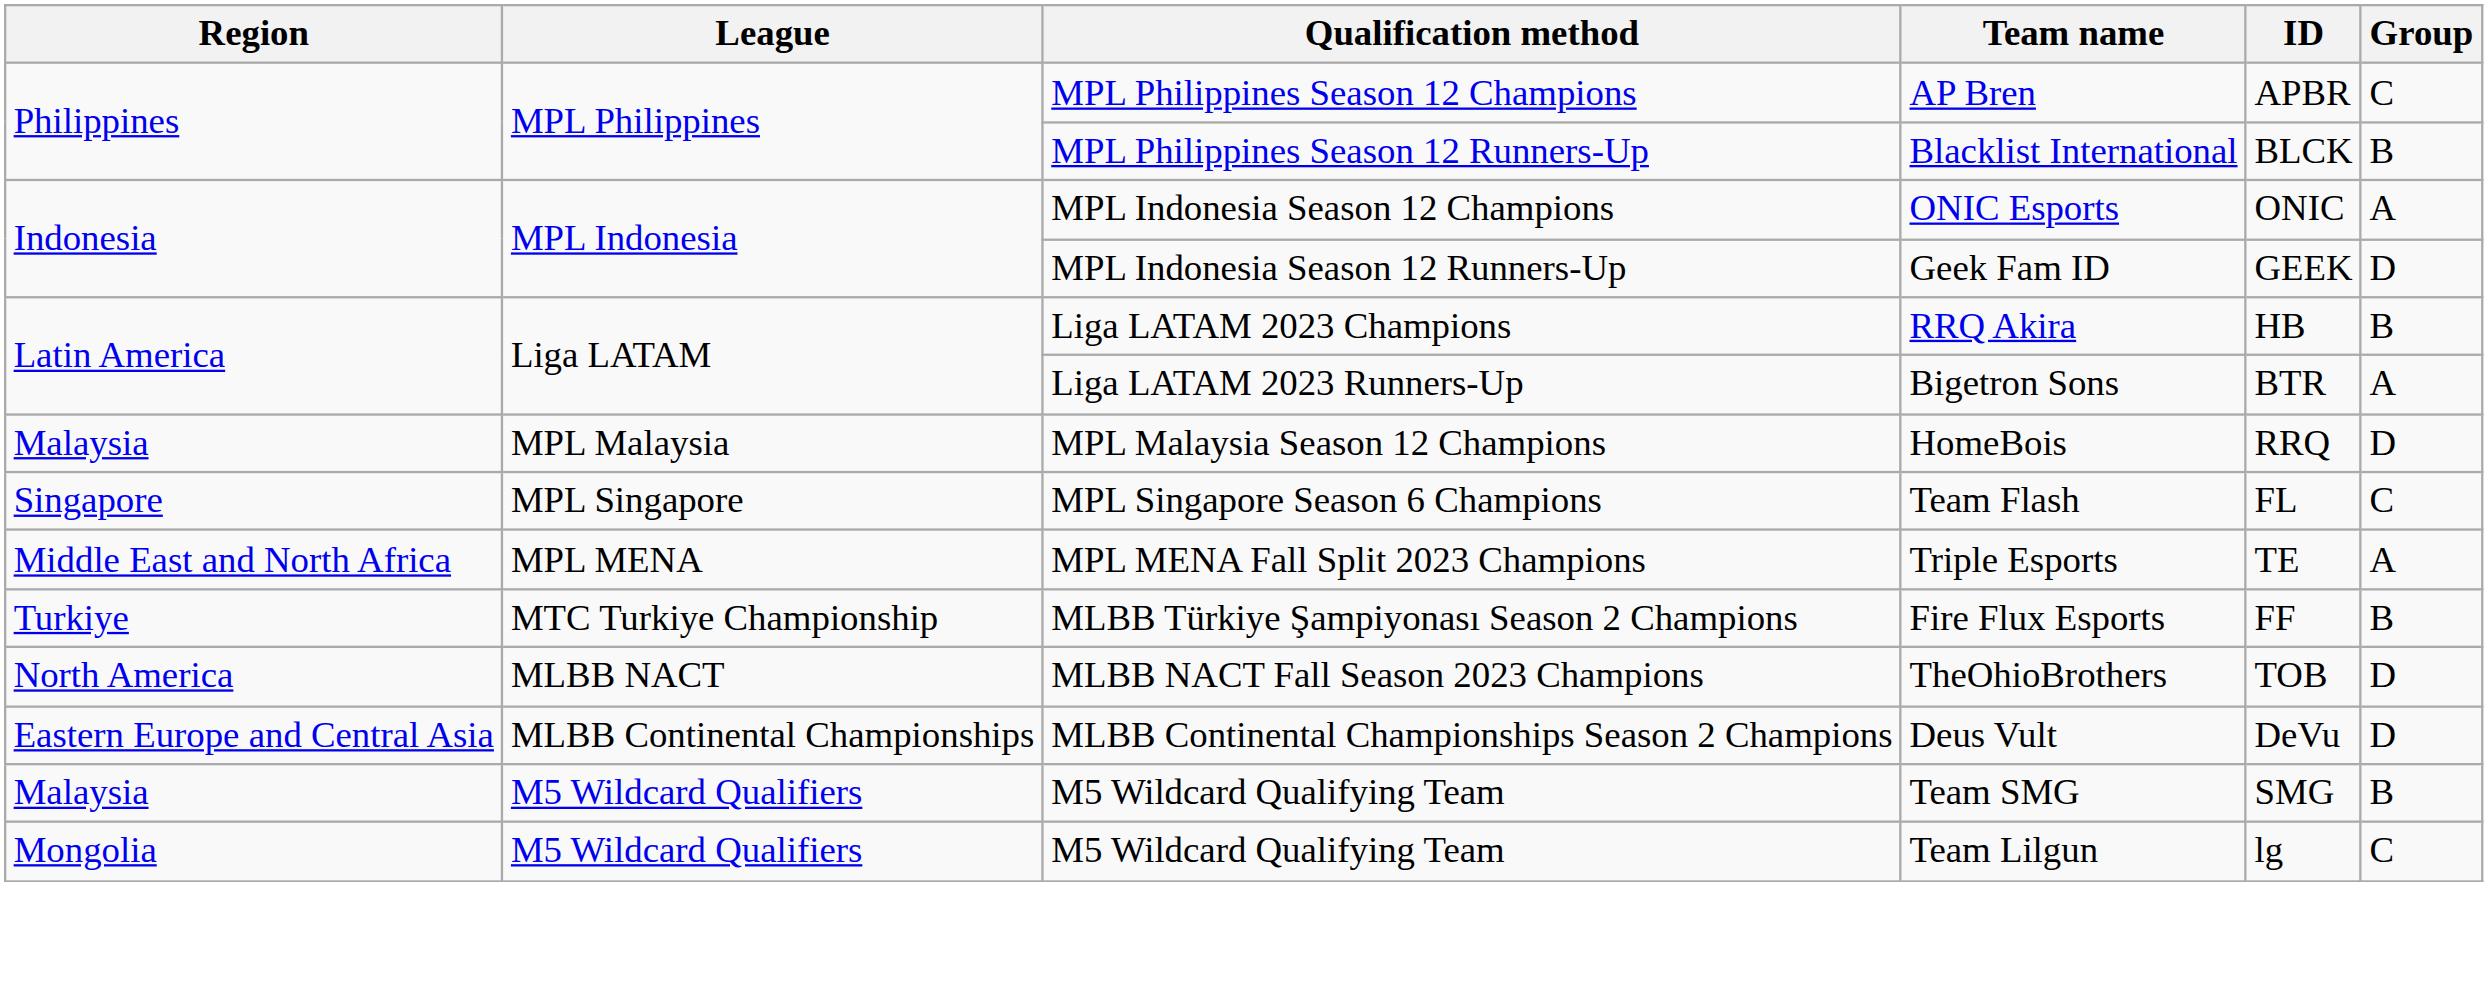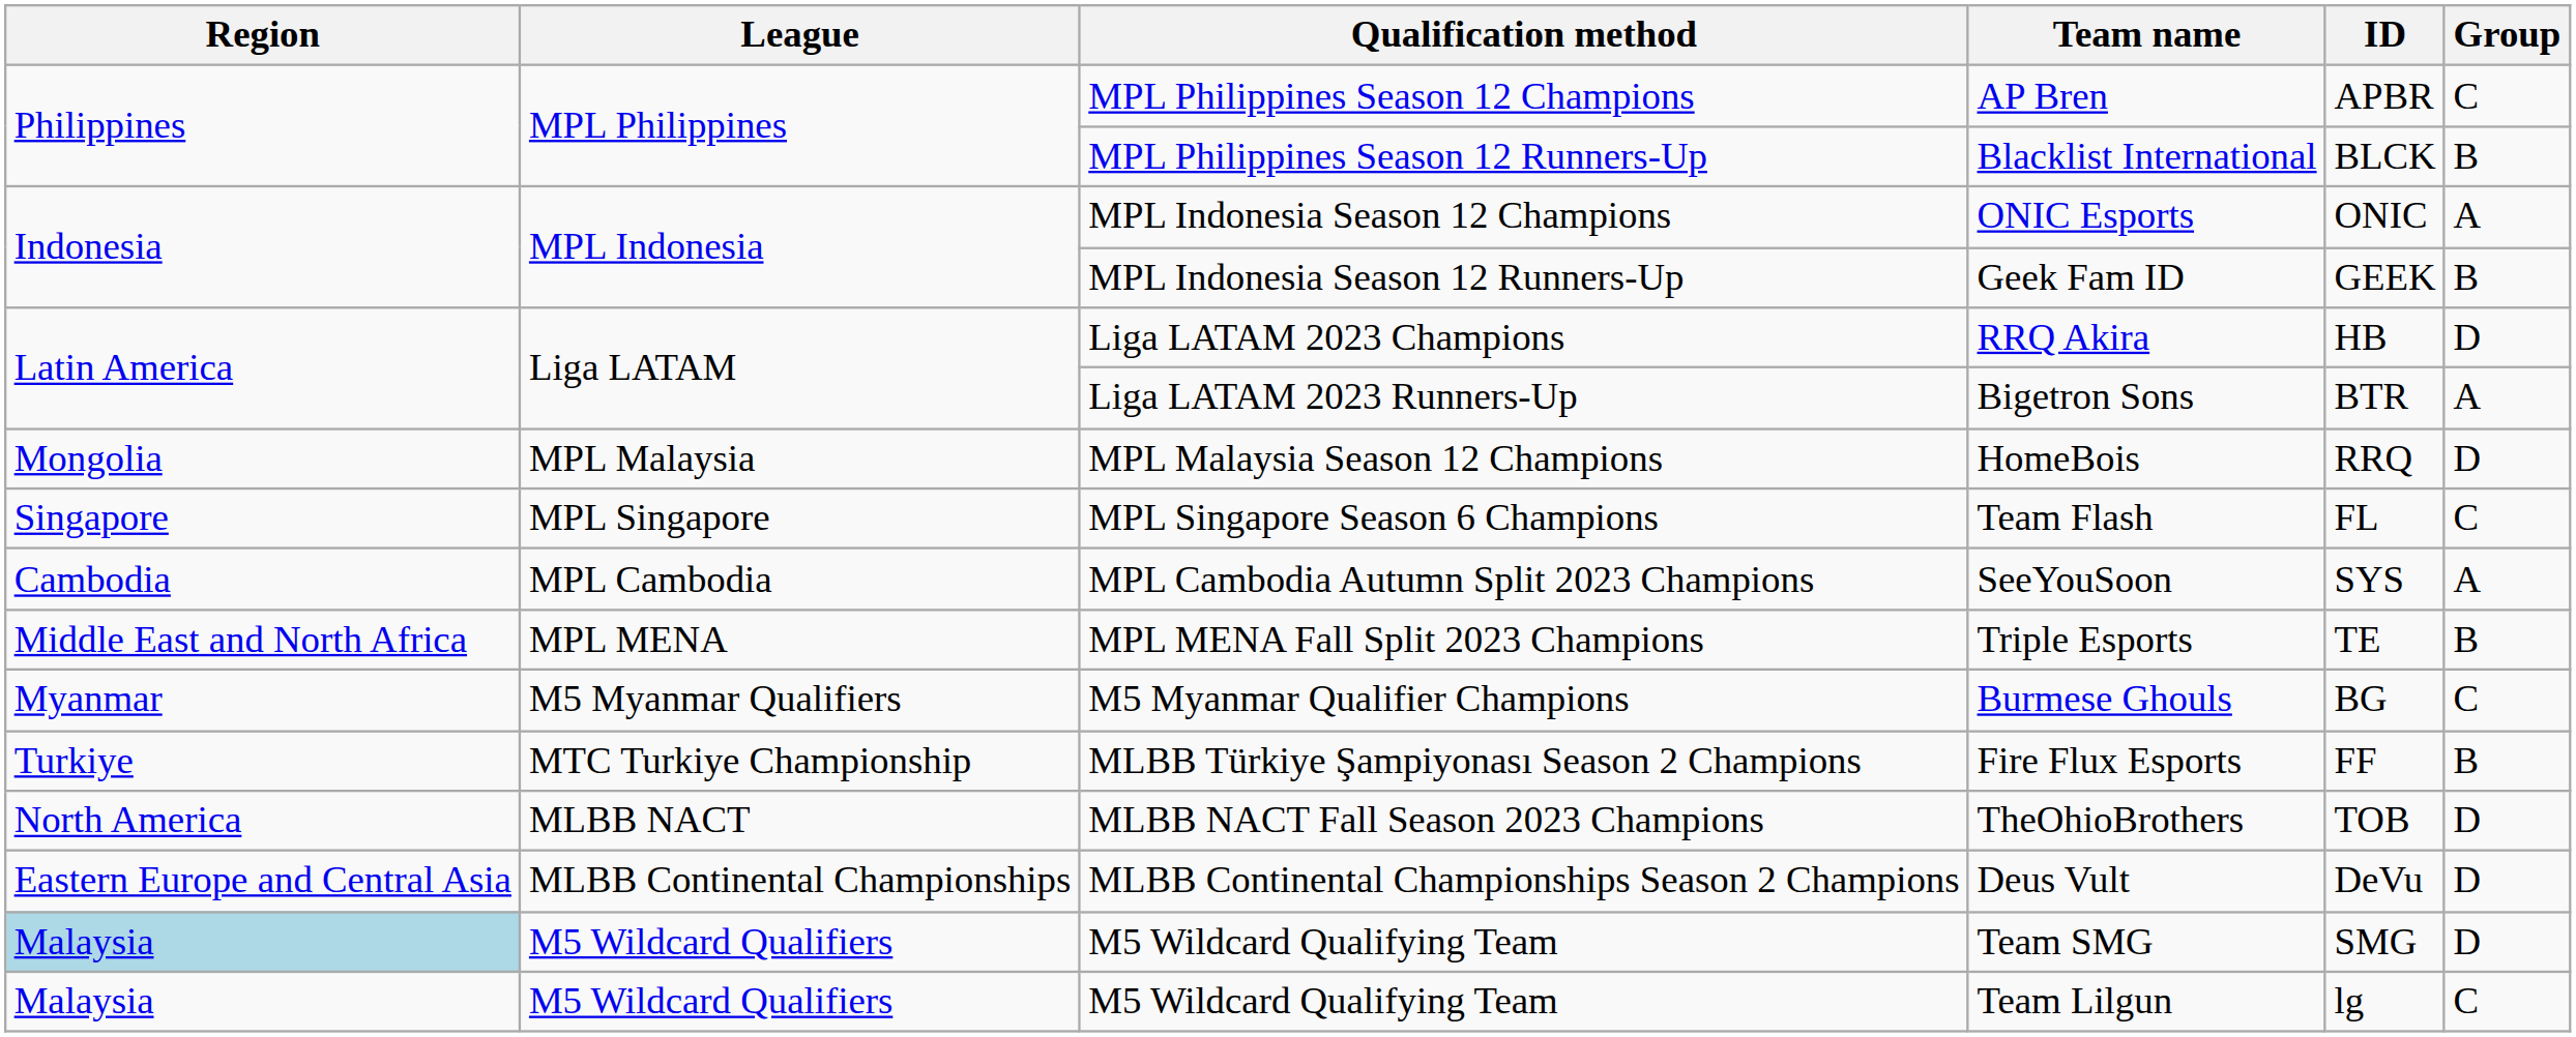Geek Fam ID | Group: D -> B
RRQ Akira | Group: B -> D
HomeBois | Region: Malaysia -> Mongolia
+ row: Cambodia | MPL Cambodia | MPL Cambodia Autumn Split 2023 Champions | SeeYouSoon | SYS | A
Triple Esports | Group: A -> B
+ row: Myanmar | M5 Myanmar Qualifiers | M5 Myanmar Qualifier Champions | Burmese Ghouls | BG | C
Team SMG | Region: no background -> lightblue background
Team SMG | Group: B -> D
Team Lilgun | Region: Mongolia -> Malaysia
